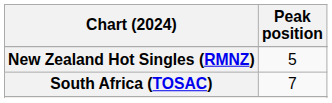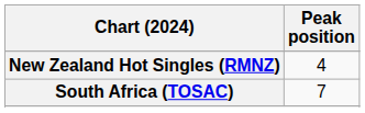New Zealand Hot Singles (RMNZ) | Peak position: 5 -> 4
